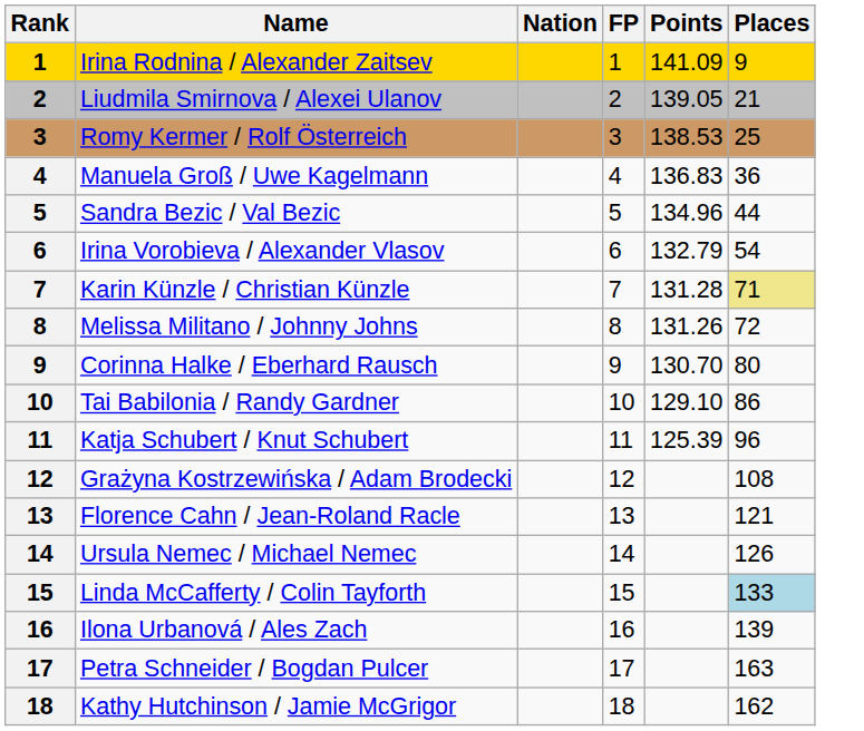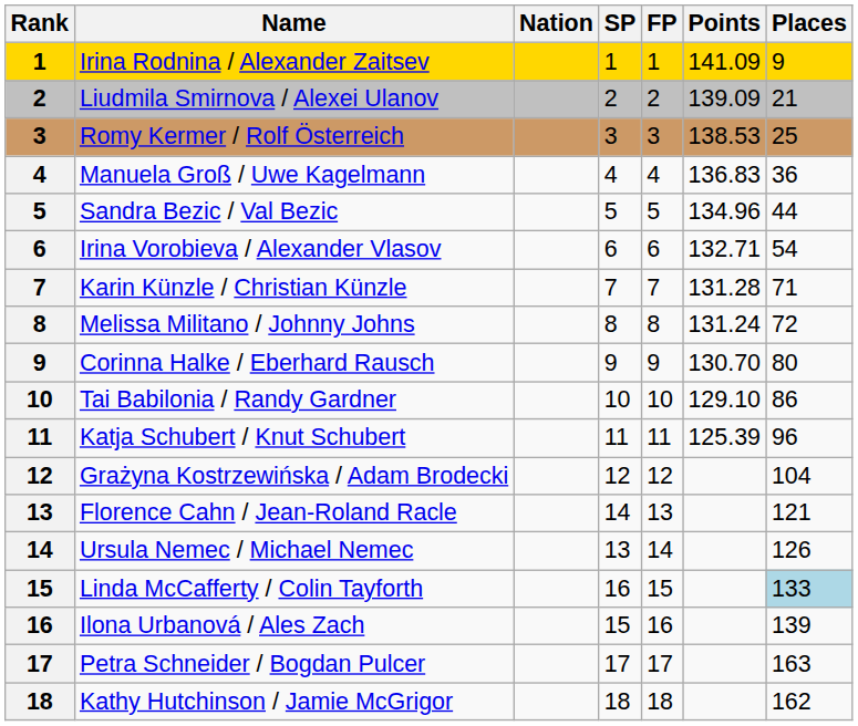+ column: SP | 1 | 2 | 3 | 4 | 5 | 6 | 7 | 8 | 9 | 10 | 11 | 12 | 14 | 13 | 16 | 15 | 17 | 18
Liudmila Smirnova / Alexei Ulanov | Points: 139.05 -> 139.09
Irina Vorobieva / Alexander Vlasov | Points: 132.79 -> 132.71
Karin Künzle / Christian Künzle | Places: khaki background -> no background
Melissa Militano / Johnny Johns | Points: 131.26 -> 131.24
Grażyna Kostrzewińska / Adam Brodecki | Places: 108 -> 104
